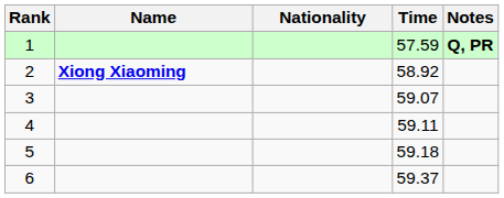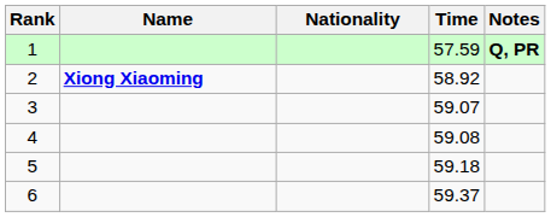4 | Time: 59.11 -> 59.08
